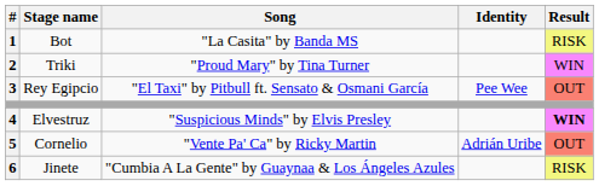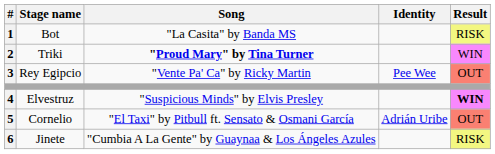Triki | Song: normal -> bold
Rey Egipcio | Song: "El Taxi" by Pitbull ft. Sensato & Osmani García -> "Vente Pa' Ca" by Ricky Martin
Cornelio | Song: "Vente Pa' Ca" by Ricky Martin -> "El Taxi" by Pitbull ft. Sensato & Osmani García
